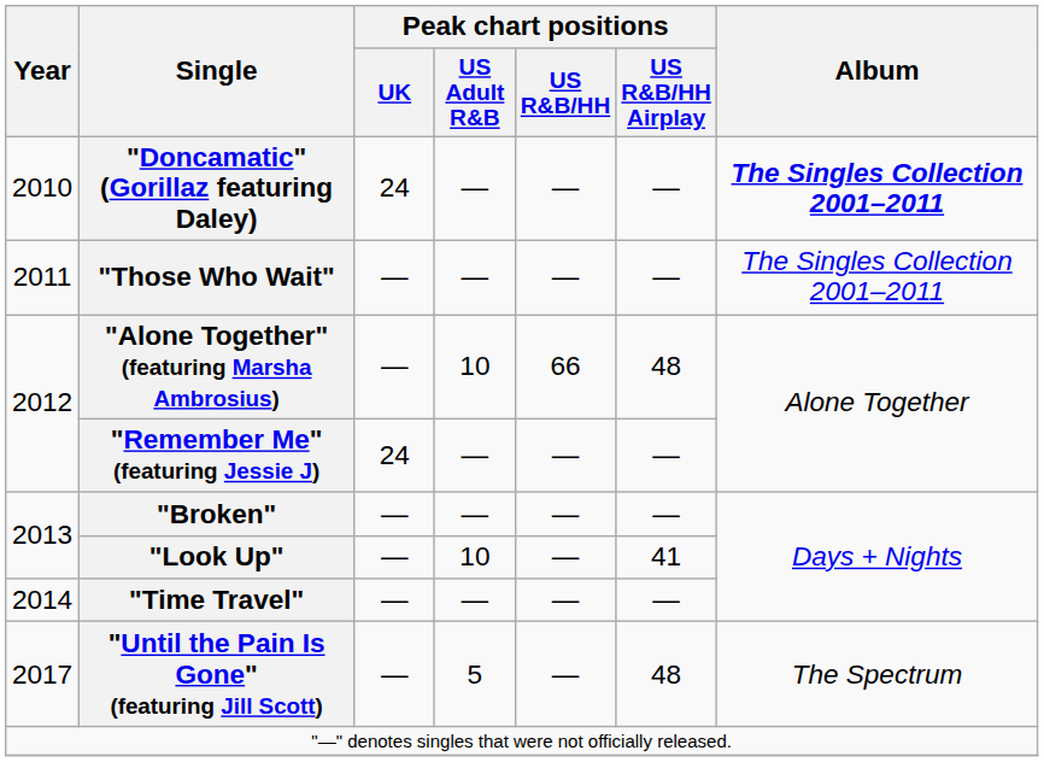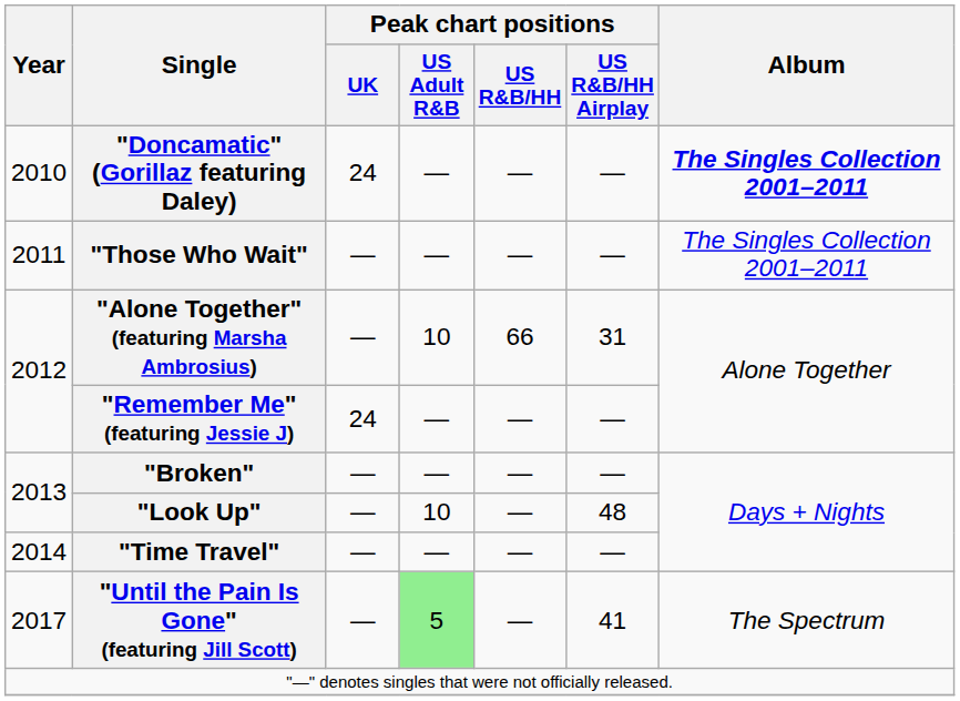"Alone Together" (featuring Marsha Ambrosius) | Peak chart positions / US R&B/HH Airplay: 48 -> 31
"Look Up" | Peak chart positions / US R&B/HH Airplay: 41 -> 48
"Until the Pain Is Gone" (featuring Jill Scott) | Peak chart positions / US Adult R&B: no background -> lightgreen background
"Until the Pain Is Gone" (featuring Jill Scott) | Peak chart positions / US R&B/HH Airplay: 48 -> 41
